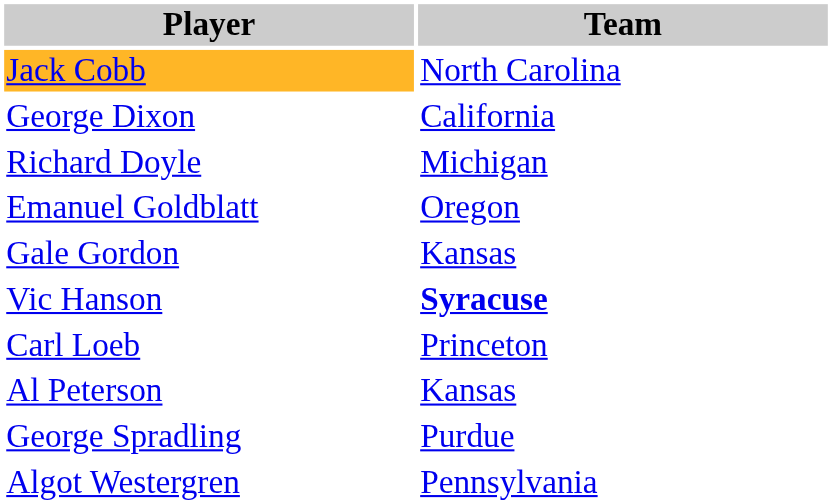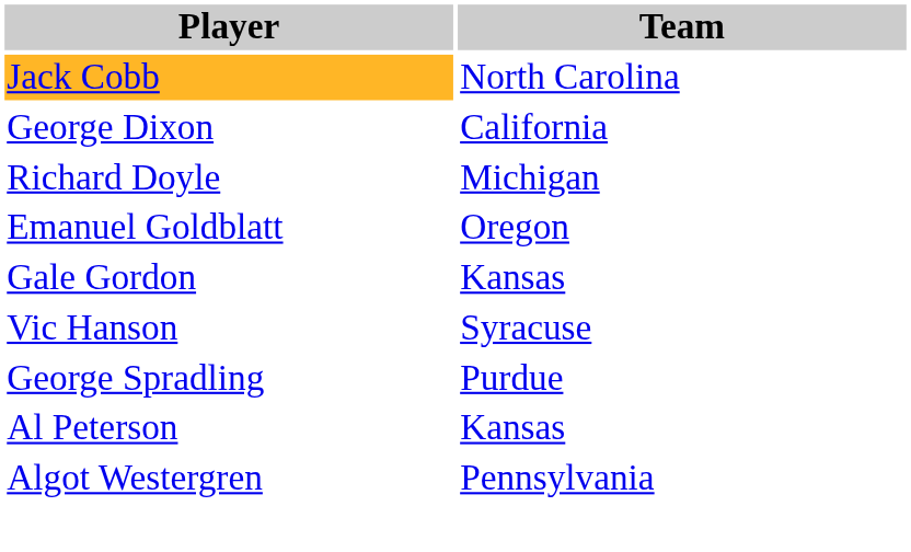Vic Hanson | Team: bold -> normal
- row: Carl Loeb | Princeton
rows swapped: Al Peterson <-> George Spradling
